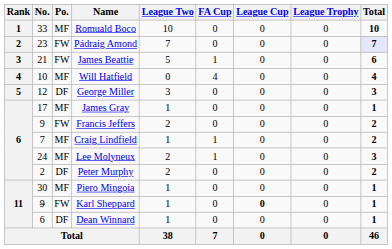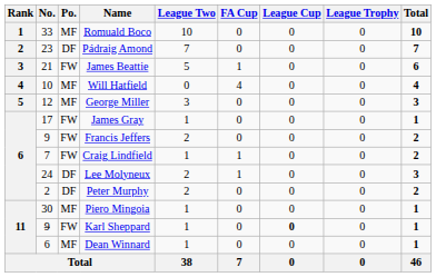Pádraig Amond | Po.: FW -> DF
Pádraig Amond | Total: lavender background -> no background
George Miller | Po.: DF -> MF
James Gray | Po.: MF -> FW
Craig Lindfield | Po.: MF -> FW
Lee Molyneux | Po.: MF -> DF
Dean Winnard | Po.: DF -> MF
